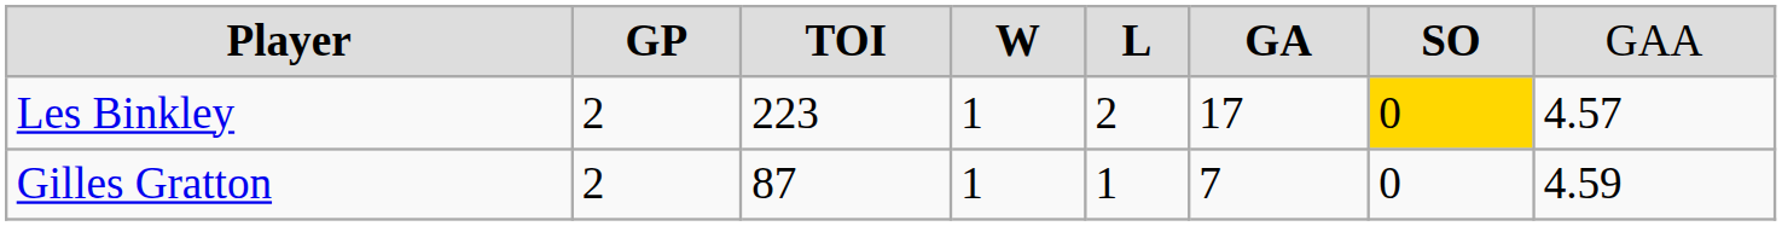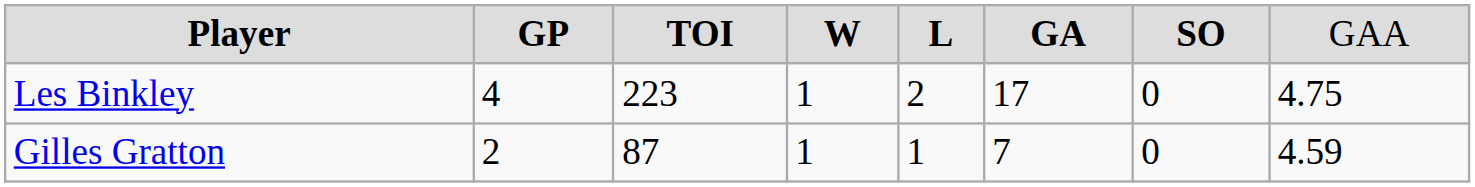Les Binkley | column 2: 2 -> 4
Les Binkley | column 7: gold background -> no background
Les Binkley | column 8: 4.57 -> 4.75
